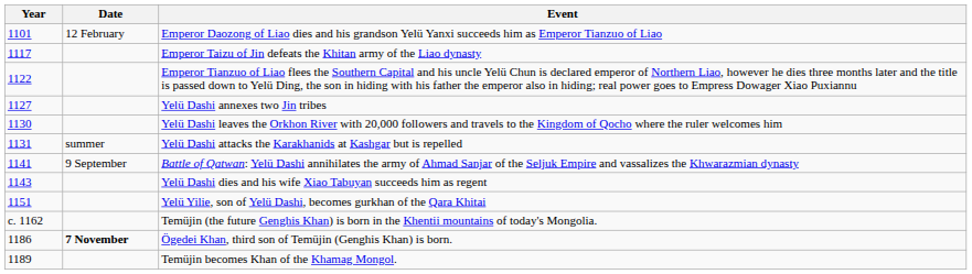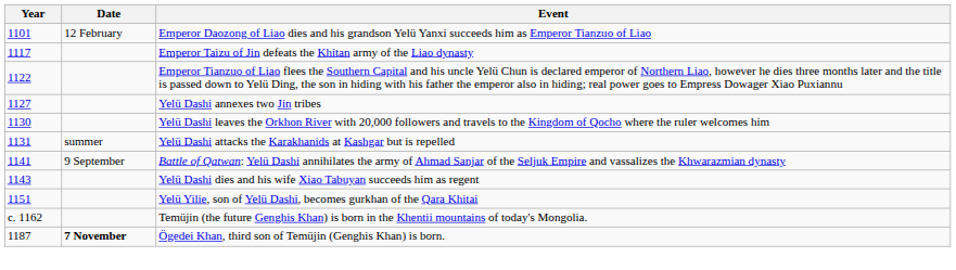Ögedei Khan, third son of Temüjin (Genghis Khan) is born. | Year: 1186 -> 1187
- row: 1189 | Temüjin becomes Khan of the Khamag Mongol.
